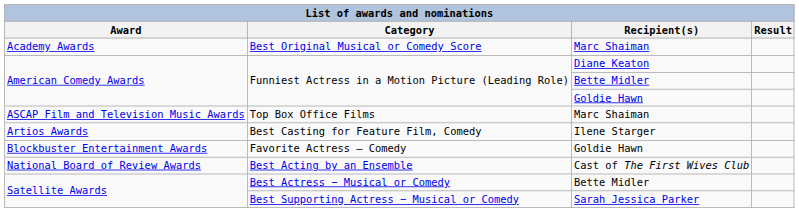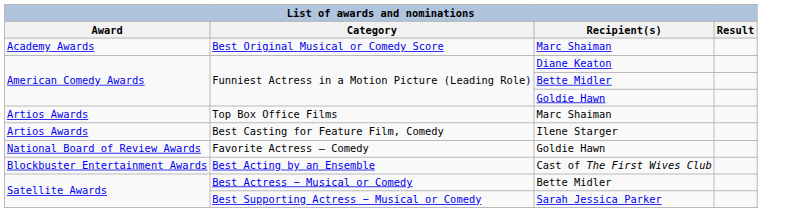Top Box Office Films | Award: ASCAP Film and Television Music Awards -> Artios Awards
Favorite Actress – Comedy | Award: Blockbuster Entertainment Awards -> National Board of Review Awards
Best Acting by an Ensemble | Award: National Board of Review Awards -> Blockbuster Entertainment Awards
